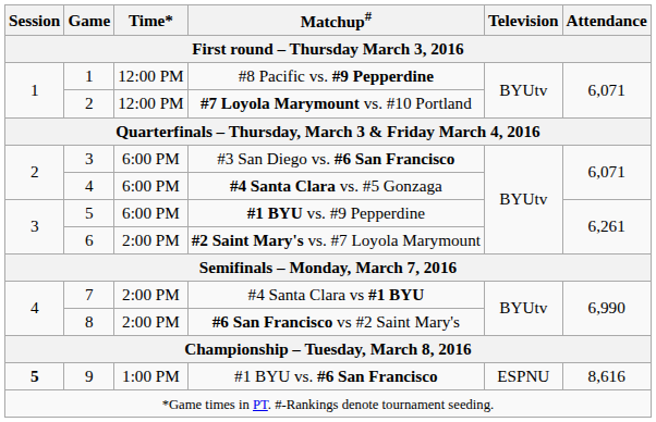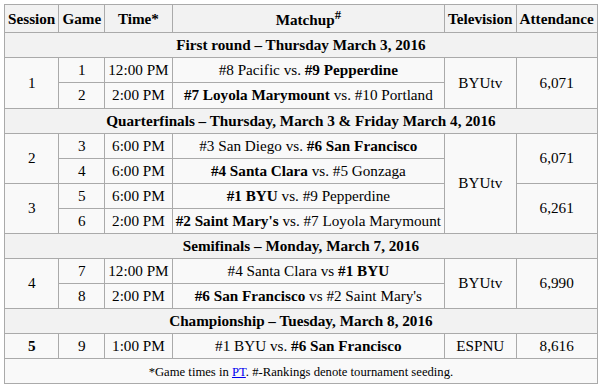#7 Loyola Marymount vs. #10 Portland | Time*: 12:00 PM -> 2:00 PM
#4 Santa Clara vs #1 BYU | Time*: 2:00 PM -> 12:00 PM
